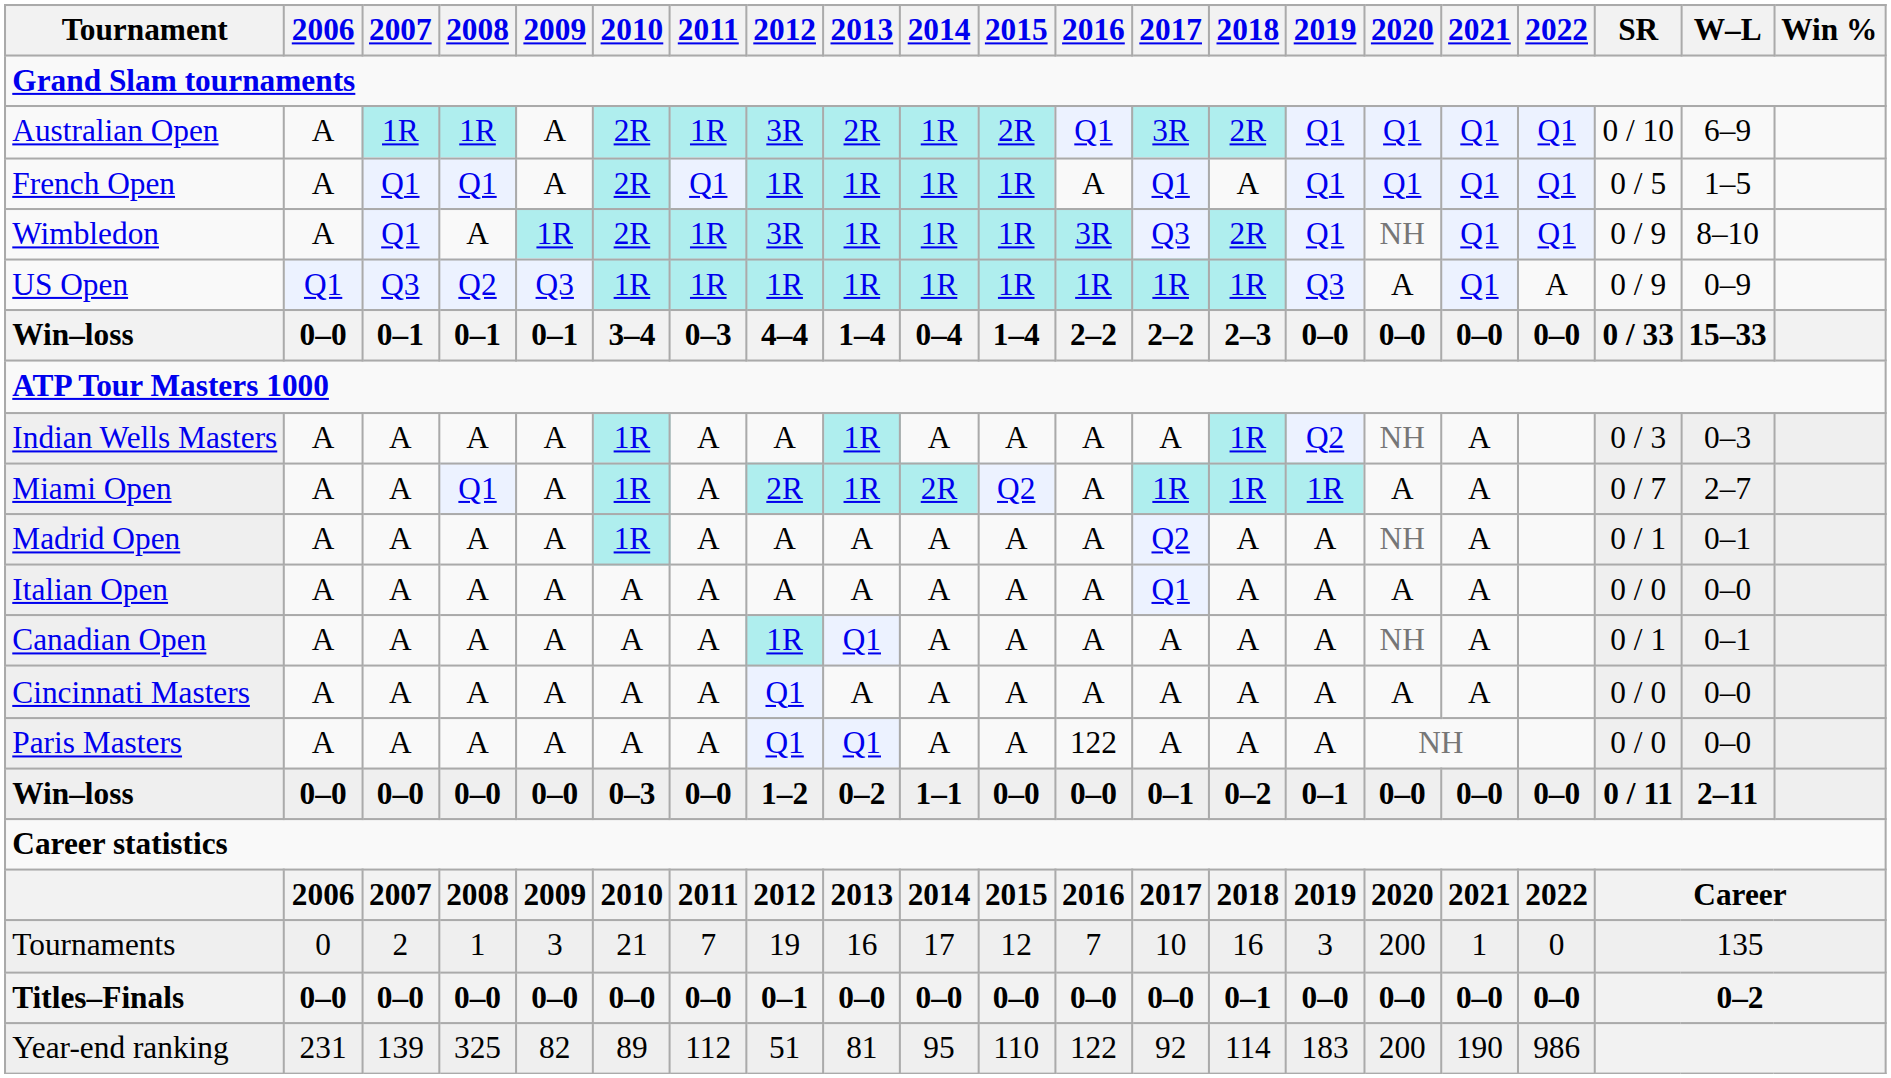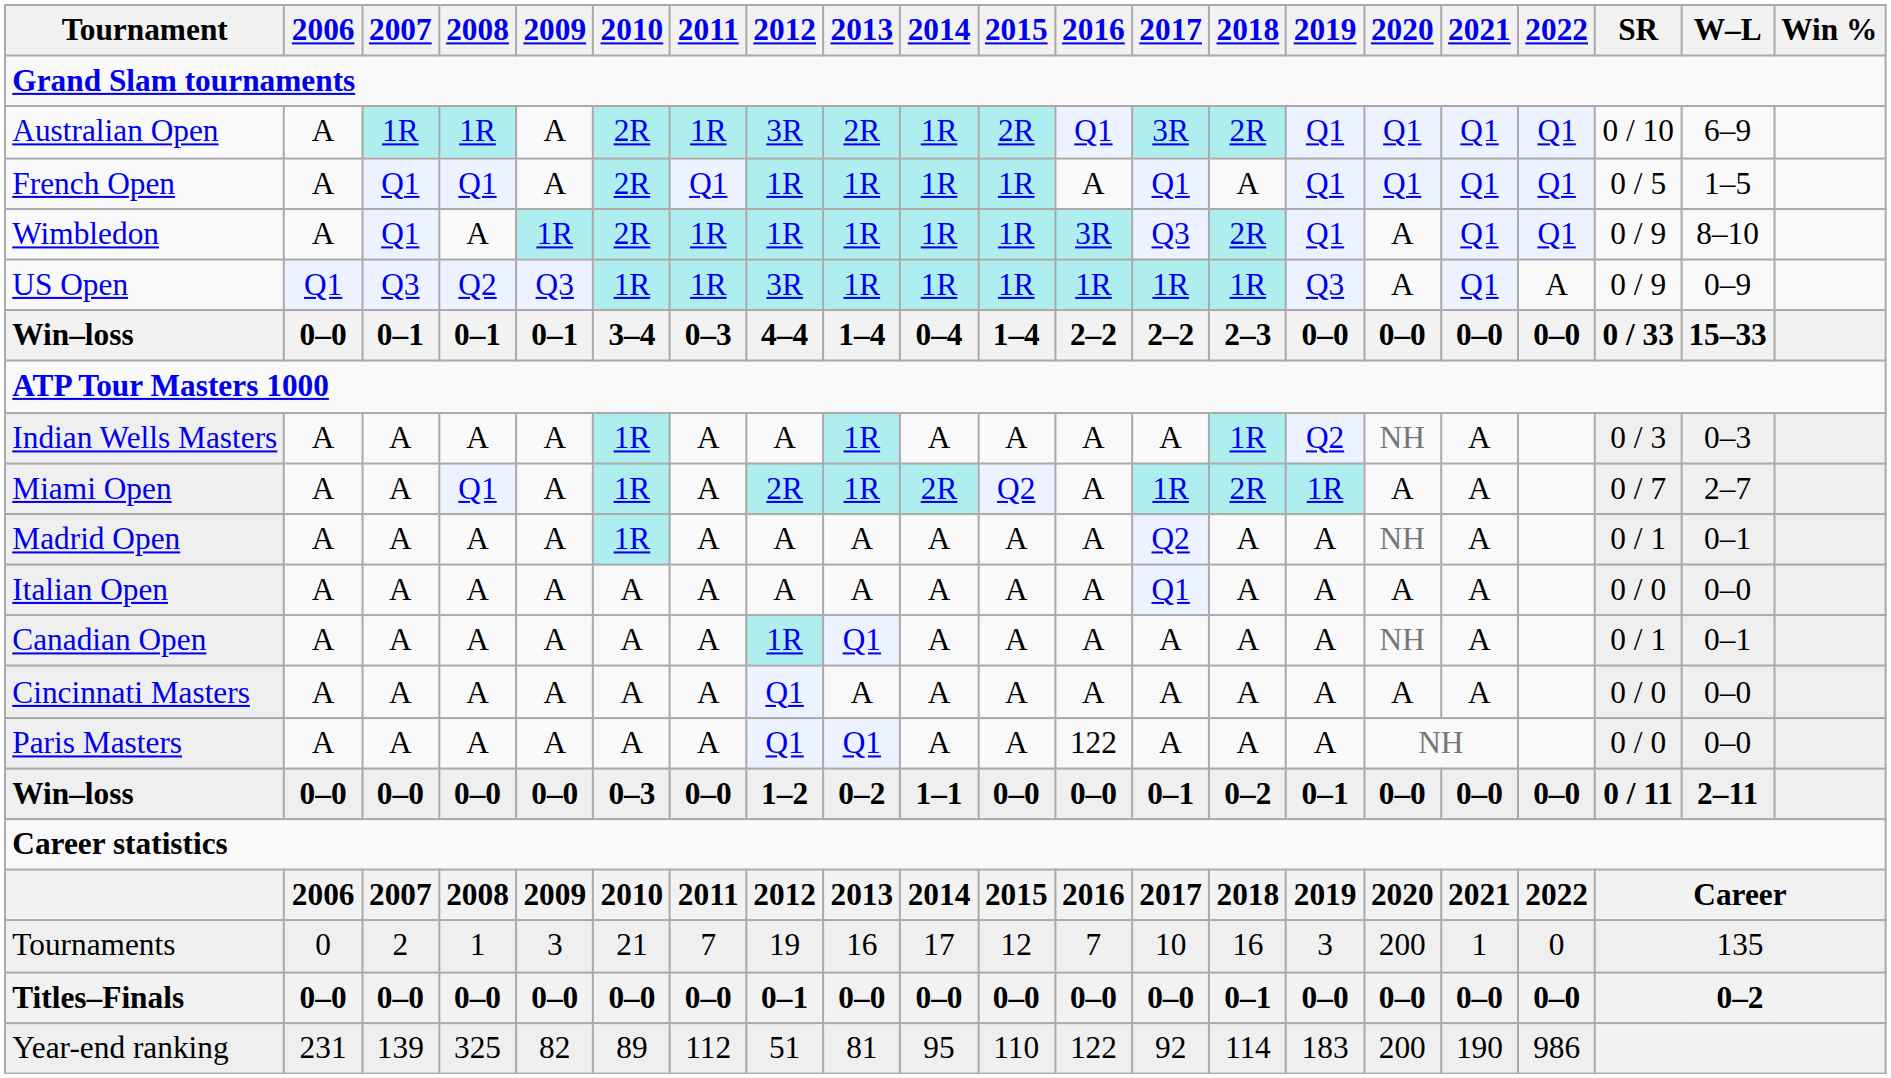Wimbledon | 2012: 3R -> 1R
Wimbledon | 2020: NH -> A
US Open | 2012: 1R -> 3R
Miami Open | 2018: 1R -> 2R
